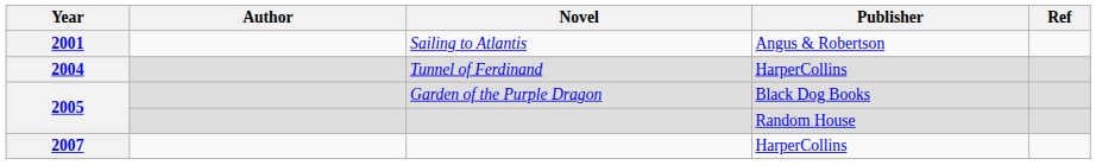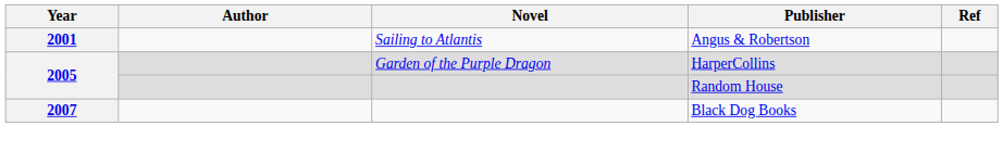- row: 2004 | Tunnel of Ferdinand | HarperCollins
2005 / Garden of the Purple Dragon | Publisher: Black Dog Books -> HarperCollins
2007 | Publisher: HarperCollins -> Black Dog Books
